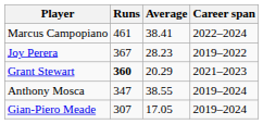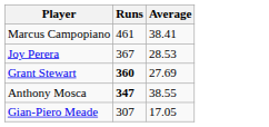- column: Career span | 2022–2024 | 2019–2022 | 2021–2023 | 2019–2024 | 2019–2024
Joy Perera | Average: 28.23 -> 28.53
Grant Stewart | Average: 20.29 -> 27.69
Anthony Mosca | Runs: normal -> bold
